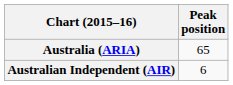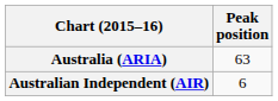Australia (ARIA) | Peak position: 65 -> 63
